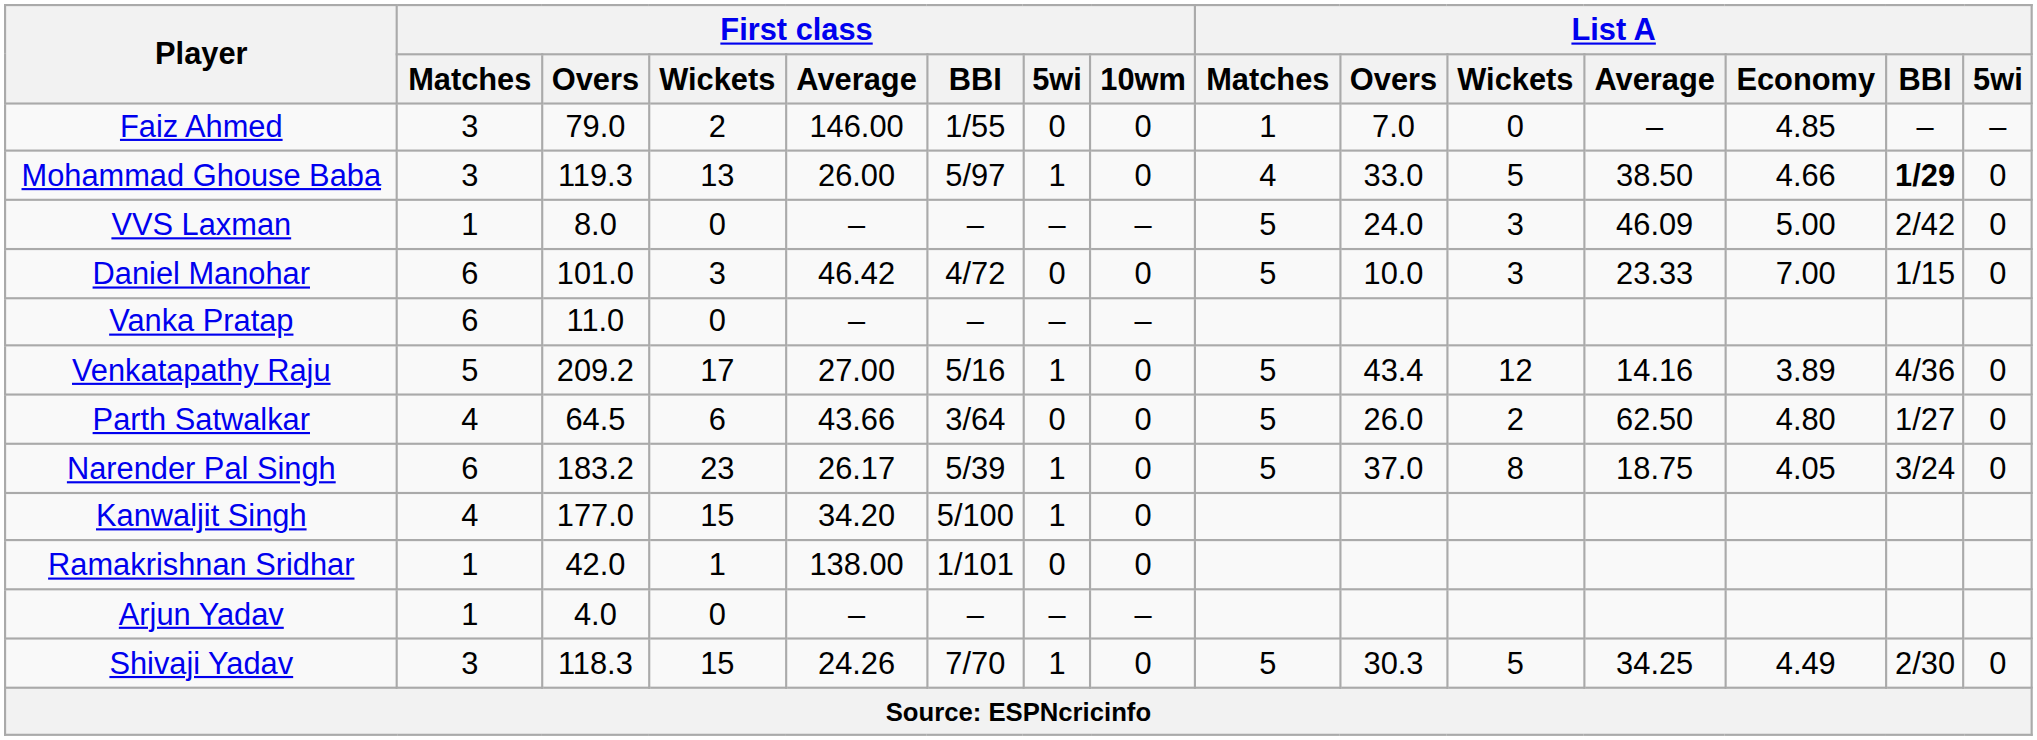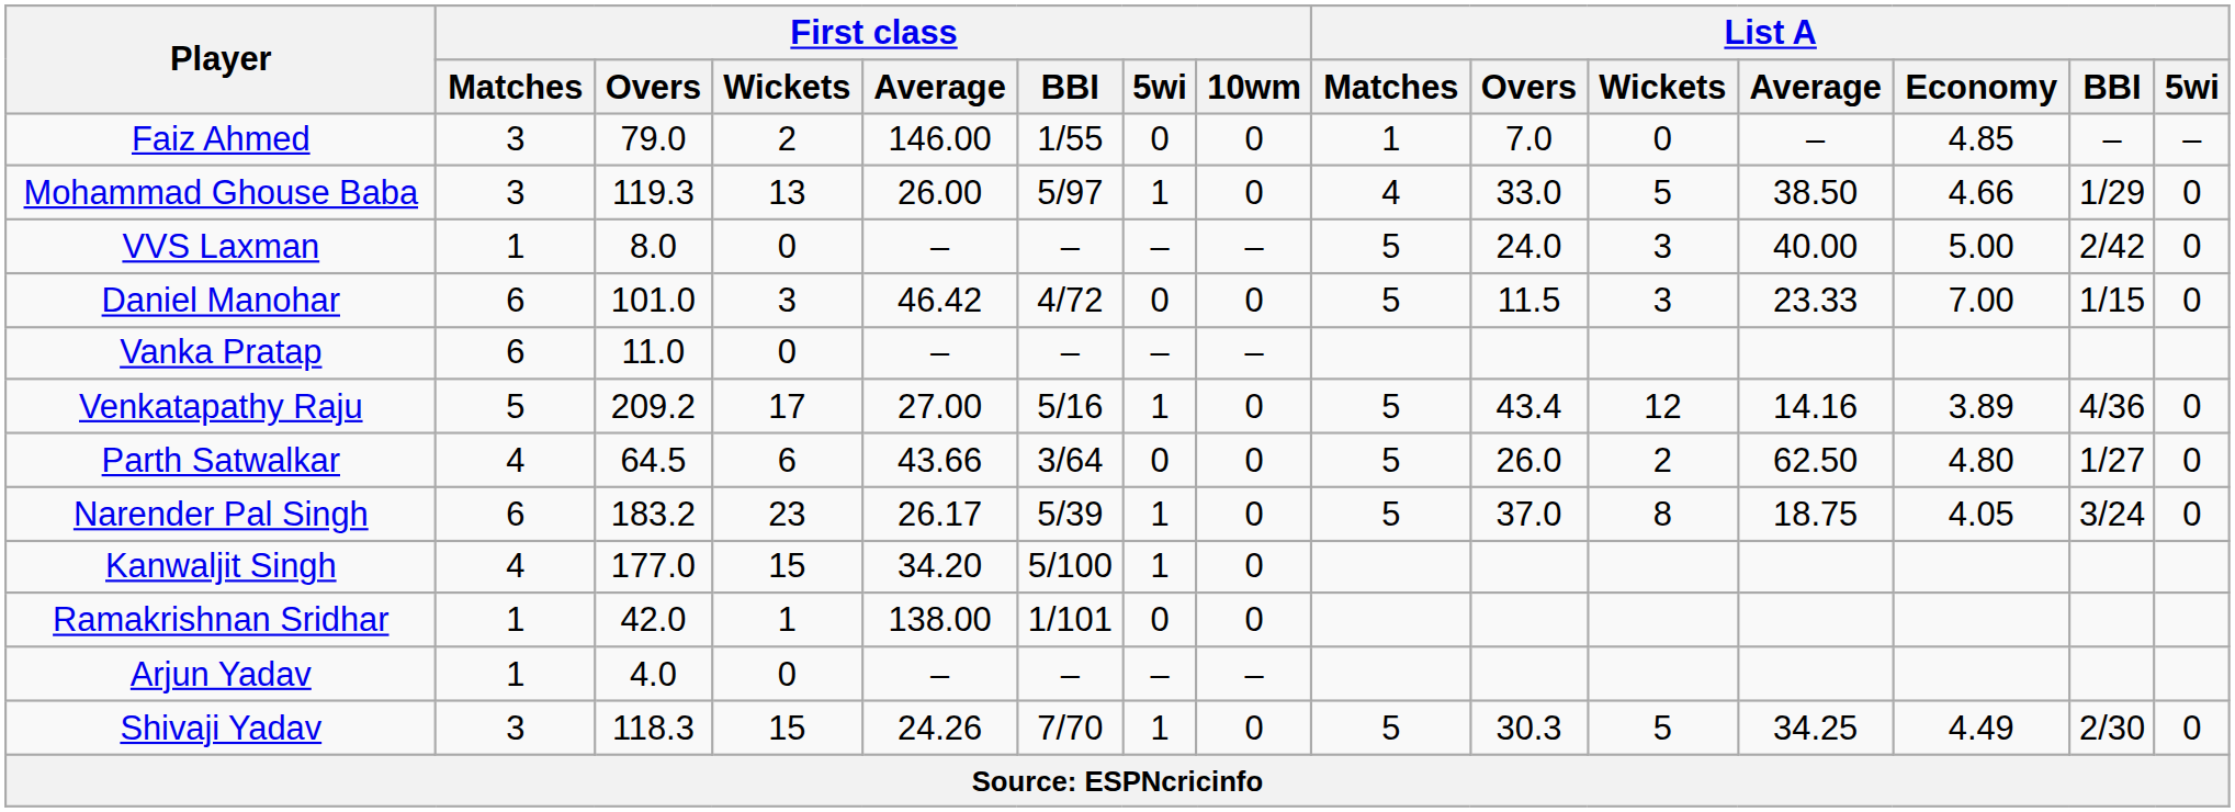Mohammad Ghouse Baba | List A / BBI: bold -> normal
VVS Laxman | List A / Average: 46.09 -> 40.00
Daniel Manohar | List A / Overs: 10.0 -> 11.5
